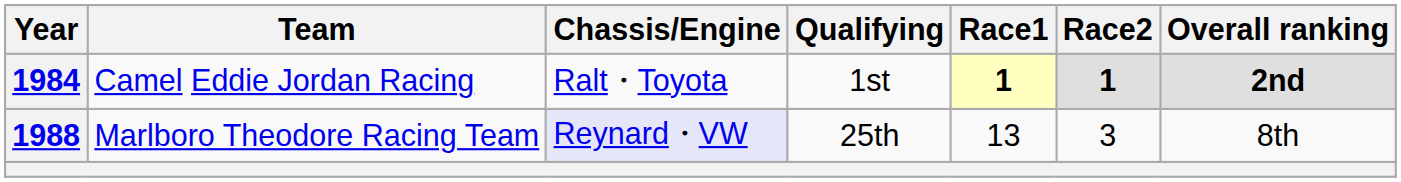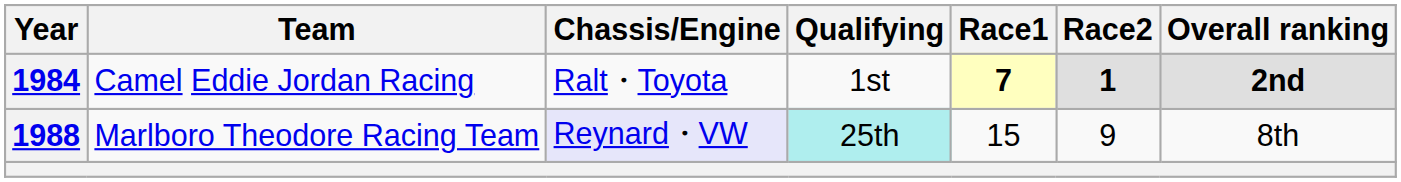1984 | Race1: 1 -> 7
1988 | Qualifying: no background -> paleturquoise background
1988 | Race1: 13 -> 15
1988 | Race2: 3 -> 9
